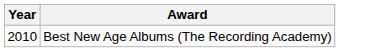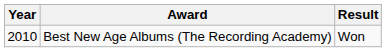+ column: Result | Won
